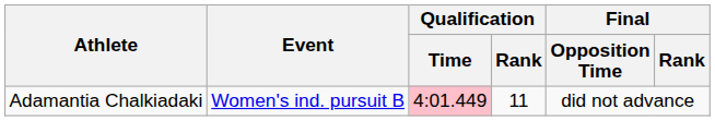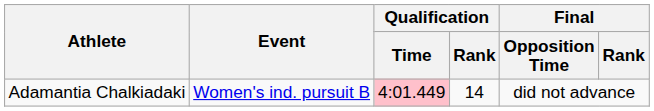Adamantia Chalkiadaki | Qualification / Rank: 11 -> 14
